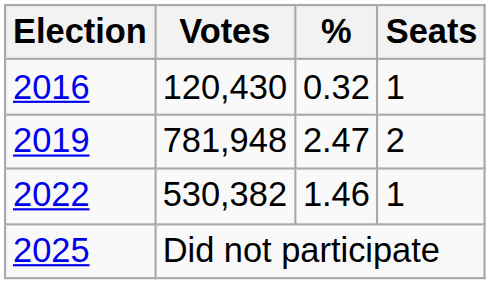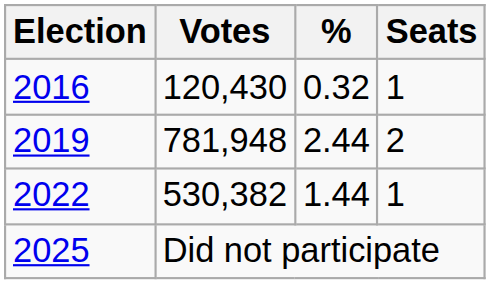2019 | %: 2.47 -> 2.44
2022 | %: 1.46 -> 1.44
